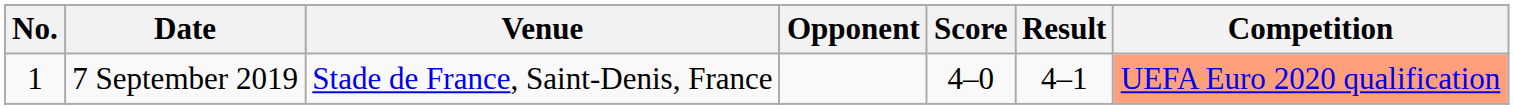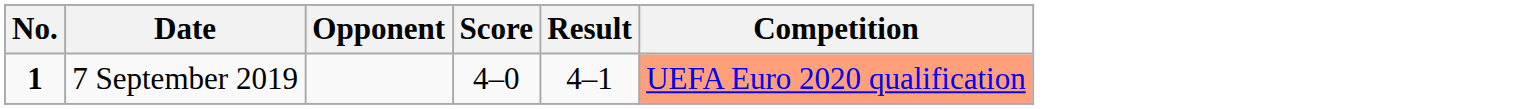- column: Venue | Stade de France, Saint-Denis, France
7 September 2019 | No.: normal -> bold
